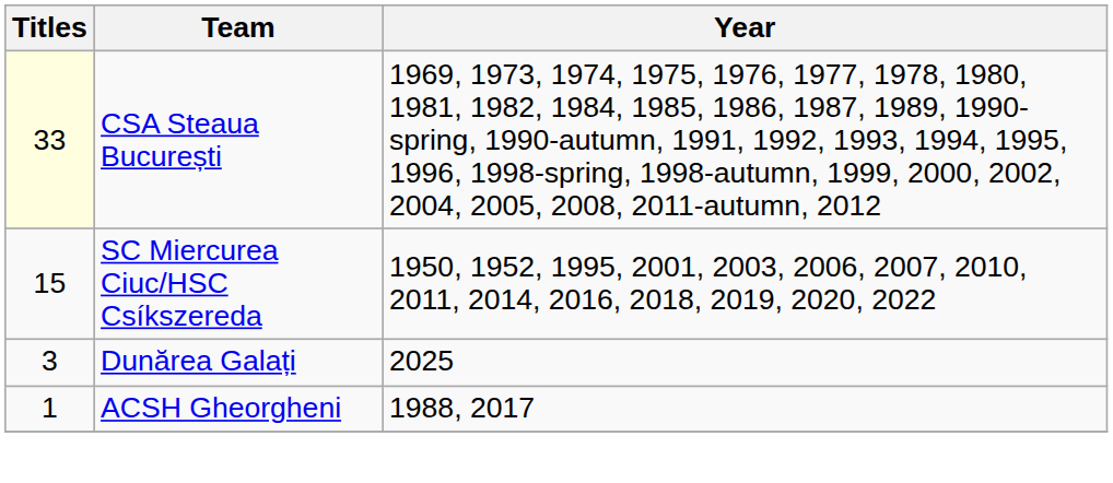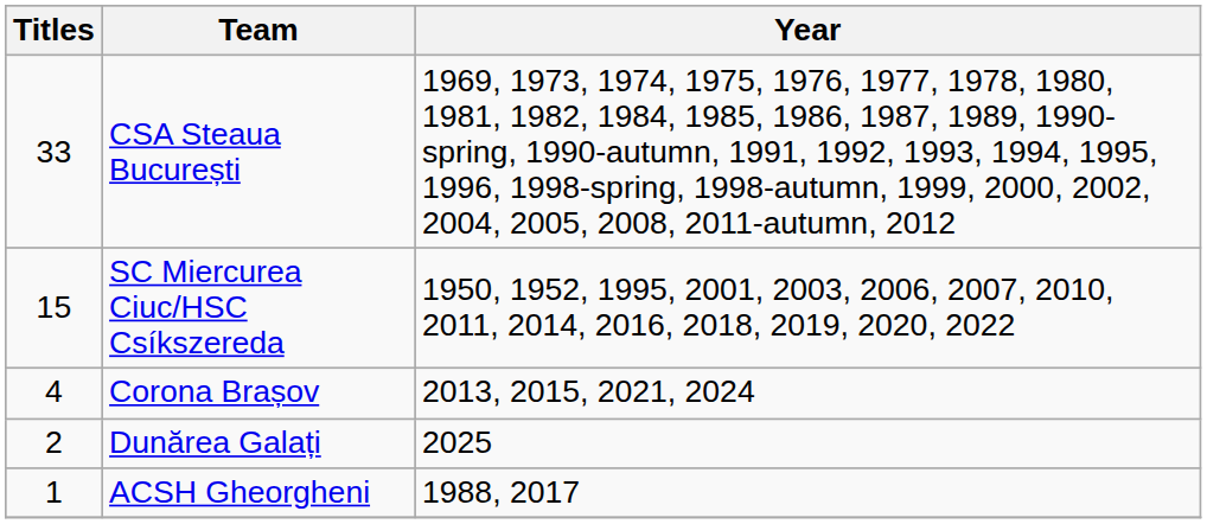CSA Steaua București | Titles: lightyellow background -> no background
+ row: 4 | Corona Brașov | 2013, 2015, 2021, 2024
Dunărea Galați | Titles: 3 -> 2
